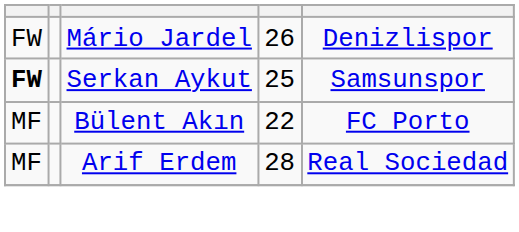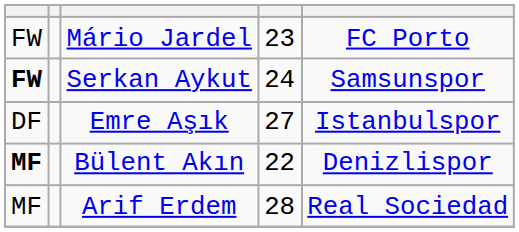Mário Jardel | column 4: 26 -> 23
Mário Jardel | column 5: Denizlispor -> FC Porto
Serkan Aykut | column 4: 25 -> 24
+ row: DF | Emre Aşık | 27 | Istanbulspor
Bülent Akın | column 1: normal -> bold
Bülent Akın | column 5: FC Porto -> Denizlispor
